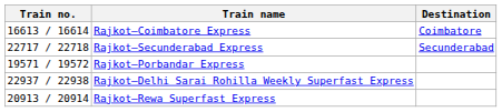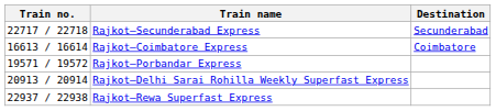rows swapped: Rajkot–Coimbatore Express <-> Rajkot–Secunderabad Express
Rajkot–Delhi Sarai Rohilla Weekly Superfast Express | Train no.: 22937 / 22938 -> 20913 / 20914
Rajkot–Rewa Superfast Express | Train no.: 20913 / 20914 -> 22937 / 22938
